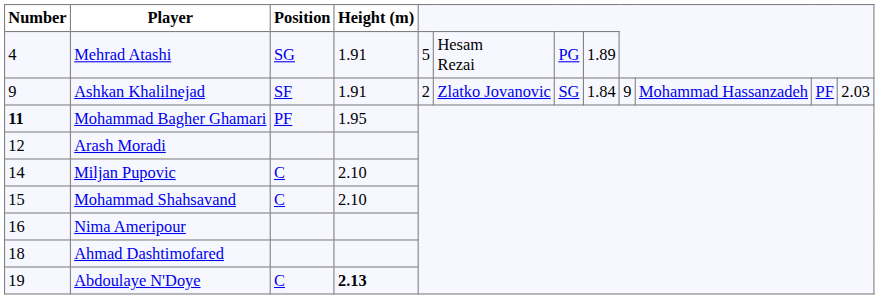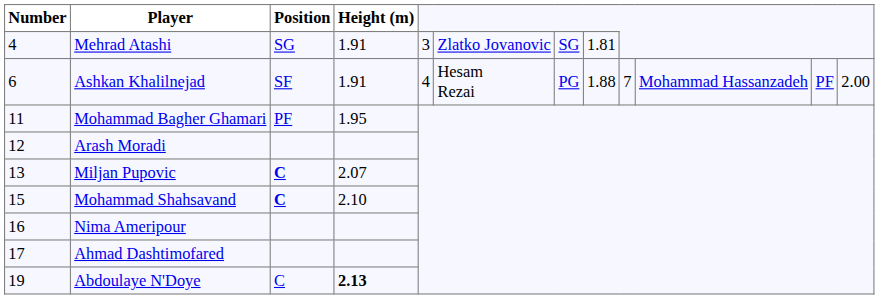Mehrad Atashi | column 5: 5 -> 3
Mehrad Atashi | column 6: Hesam Rezai -> Zlatko Jovanovic
Mehrad Atashi | column 7: PG -> SG
Mehrad Atashi | column 8: 1.89 -> 1.81
Ashkan Khalilnejad | Number: 9 -> 6
Ashkan Khalilnejad | column 5: 2 -> 4
Ashkan Khalilnejad | column 6: Zlatko Jovanovic -> Hesam Rezai
Ashkan Khalilnejad | column 7: SG -> PG
Ashkan Khalilnejad | column 8: 1.84 -> 1.88
Ashkan Khalilnejad | column 9: 9 -> 7
Ashkan Khalilnejad | column 12: 2.03 -> 2.00
Mohammad Bagher Ghamari | Number: bold -> normal
Miljan Pupovic | Number: 14 -> 13
Miljan Pupovic | Position: normal -> bold
Miljan Pupovic | Height (m): 2.10 -> 2.07
Mohammad Shahsavand | Position: normal -> bold
Ahmad Dashtimofared | Number: 18 -> 17
